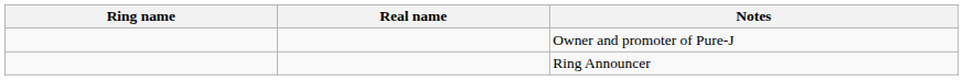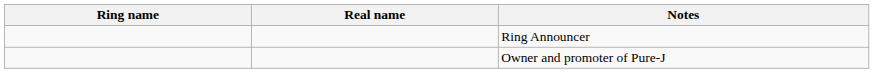rows swapped: Owner and promoter of Pure-J <-> Ring Announcer
